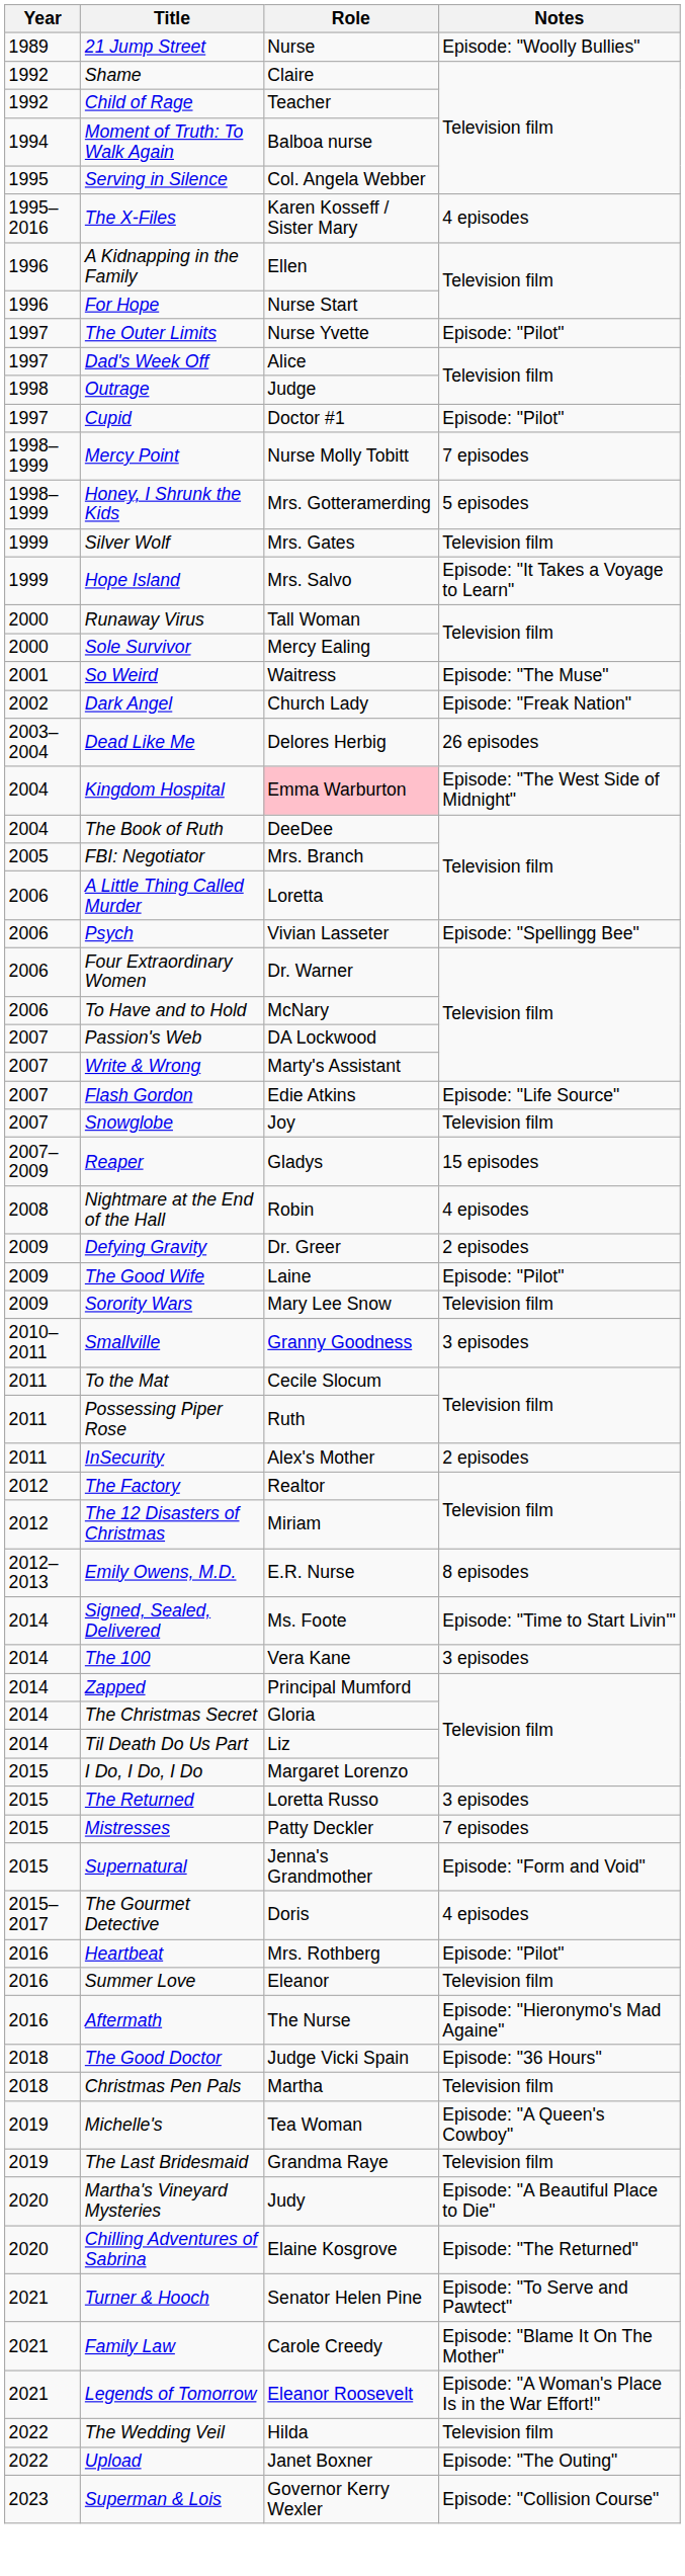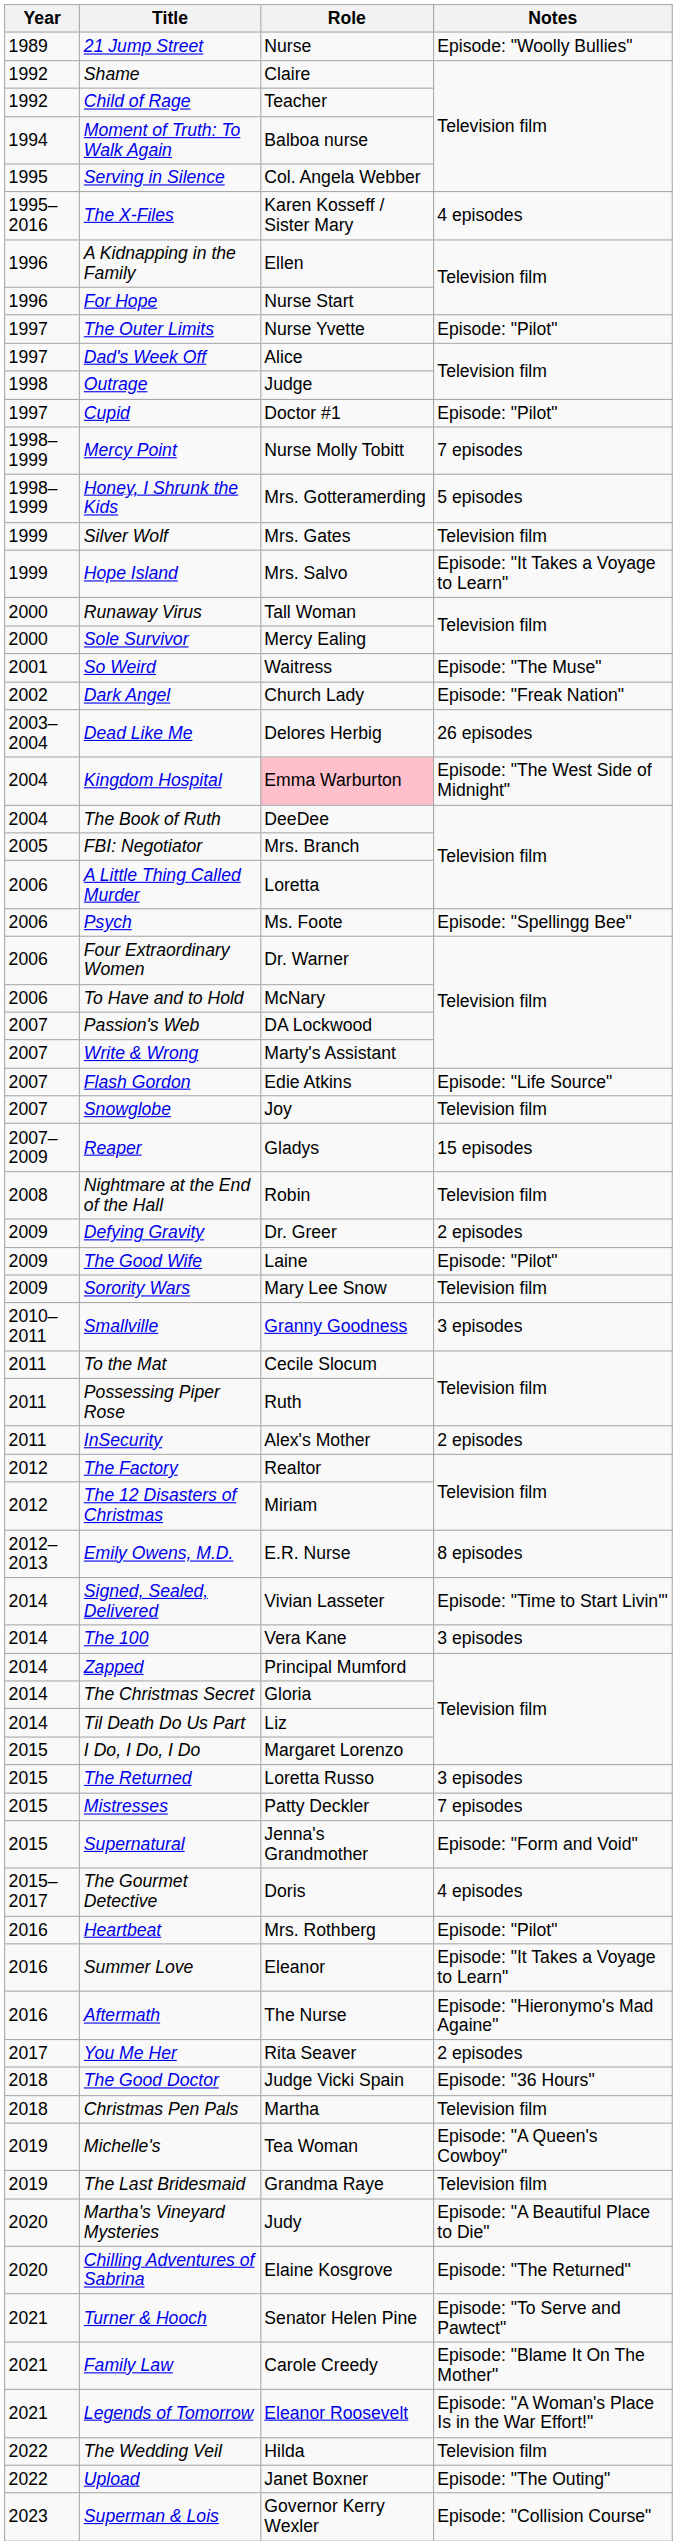Psych | Role: Vivian Lasseter -> Ms. Foote
Nightmare at the End of the Hall | Notes: 4 episodes -> Television film
Signed, Sealed, Delivered | Role: Ms. Foote -> Vivian Lasseter
Summer Love | Notes: Television film -> Episode: "It Takes a Voyage to Learn"
+ row: 2017 | You Me Her | Rita Seaver | 2 episodes
